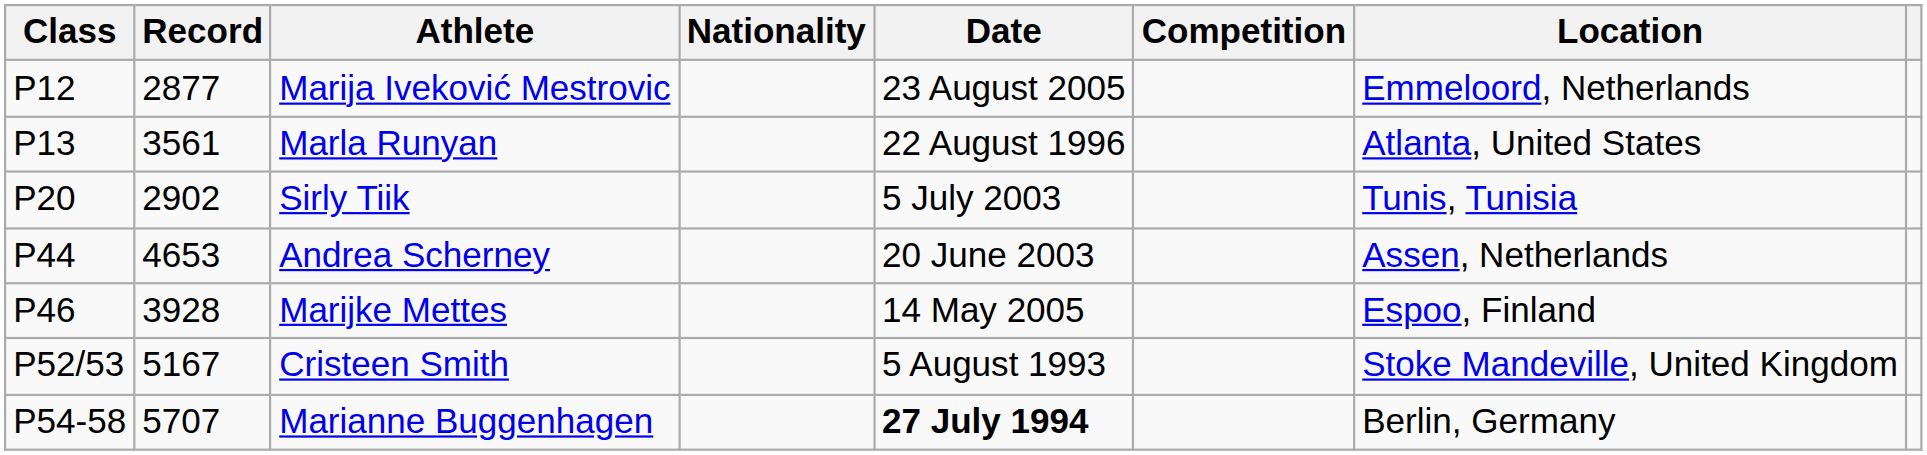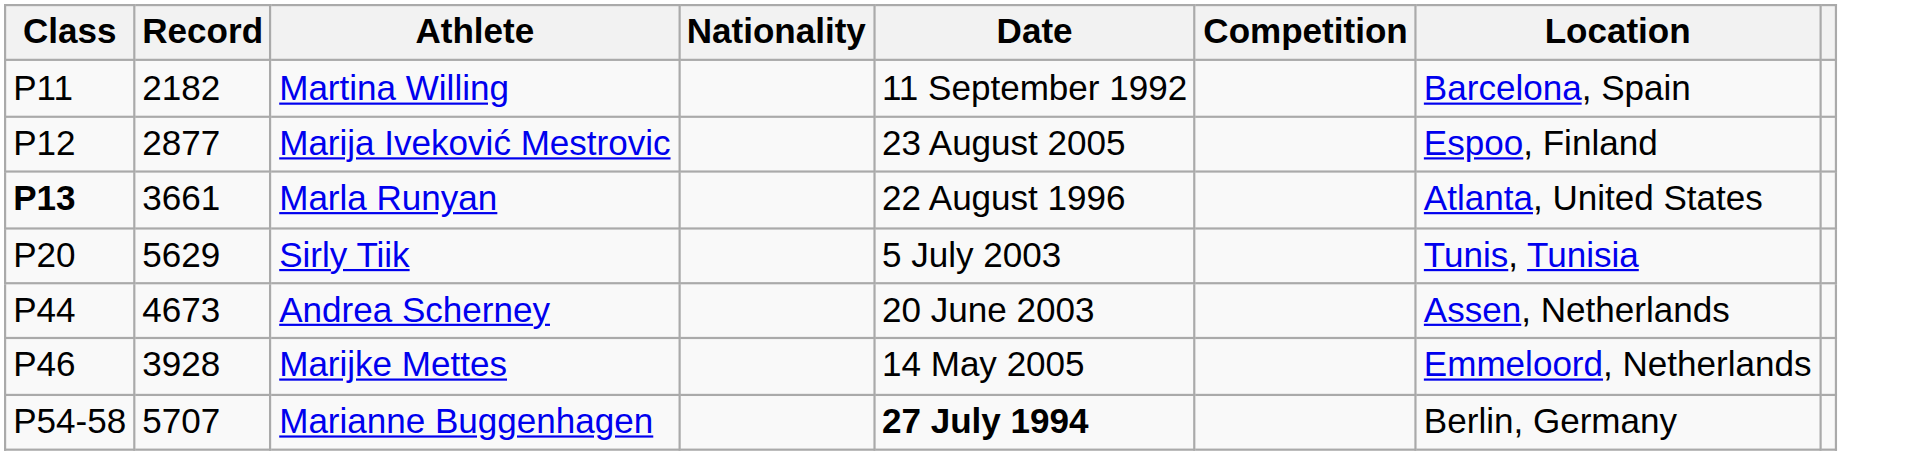+ row: P11 | 2182 | Martina Willing | 11 September 1992 | Barcelona, Spain
Marija Iveković Mestrovic | Location: Emmeloord, Netherlands -> Espoo, Finland
Marla Runyan | Class: normal -> bold
Marla Runyan | Record: 3561 -> 3661
Sirly Tiik | Record: 2902 -> 5629
Andrea Scherney | Record: 4653 -> 4673
Marijke Mettes | Location: Espoo, Finland -> Emmeloord, Netherlands
- row: P52/53 | 5167 | Cristeen Smith | 5 August 1993 | Stoke Mandeville, United Kingdom
